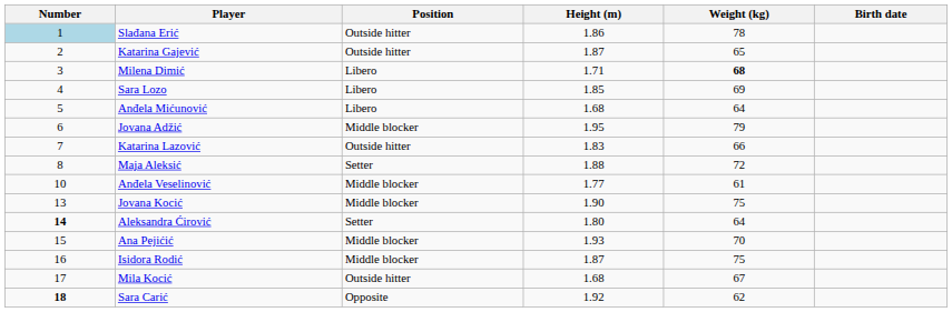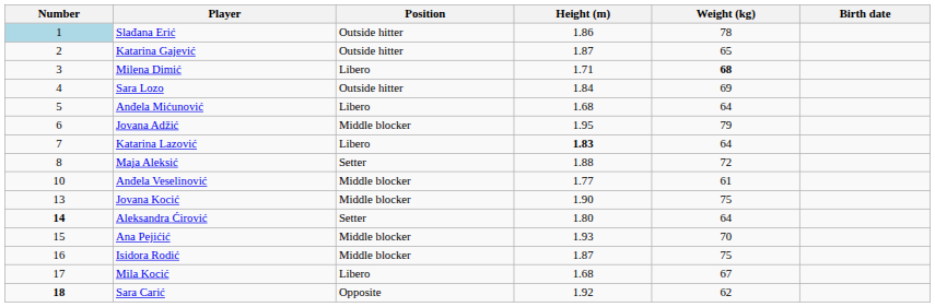Sara Lozo | Position: Libero -> Outside hitter
Sara Lozo | Height (m): 1.85 -> 1.84
Katarina Lazović | Position: Outside hitter -> Libero
Katarina Lazović | Height (m): normal -> bold
Katarina Lazović | Weight (kg): 66 -> 64
Mila Kocić | Position: Outside hitter -> Libero
